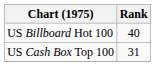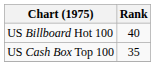US Cash Box Top 100 | Rank: 31 -> 35
